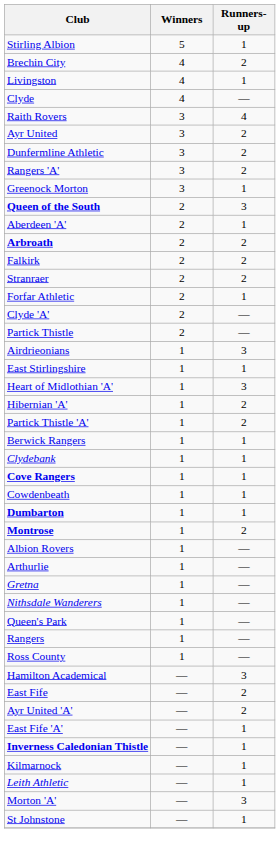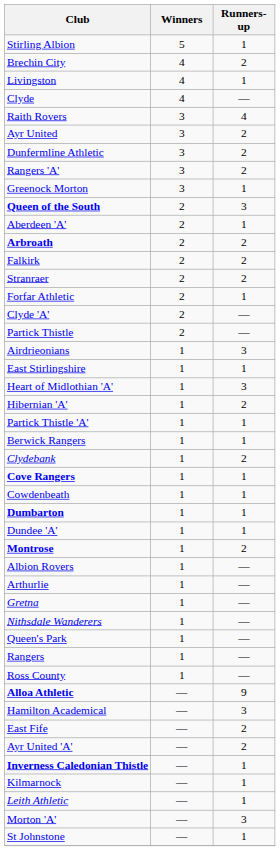Partick Thistle 'A' | Runners-up: 2 -> 1
Clydebank | Runners-up: 1 -> 2
+ row: Dundee 'A' | 1 | 1
+ row: Alloa Athletic | — | 9
- row: East Fife 'A' | — | 1
